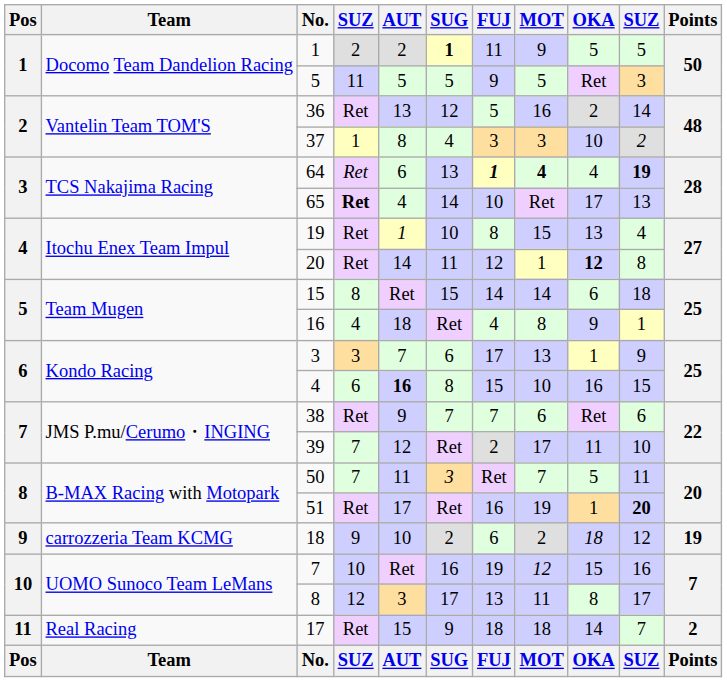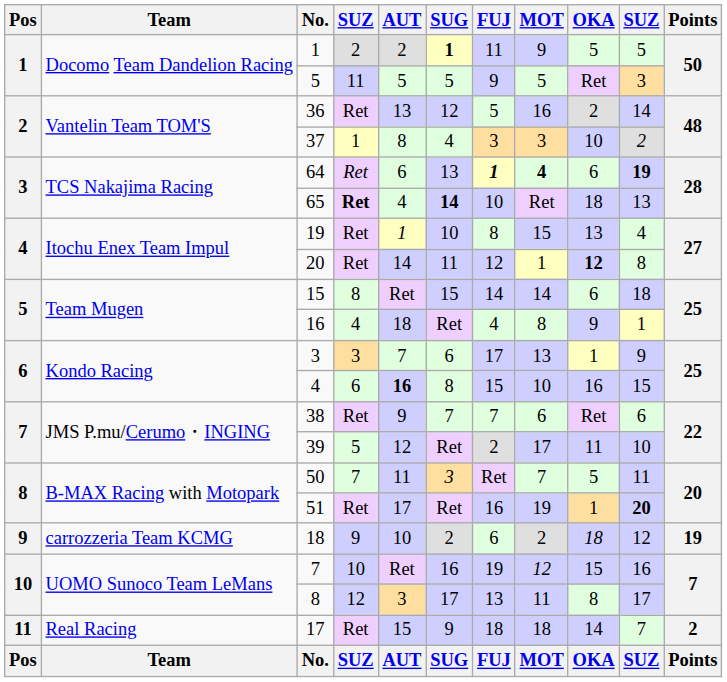64 | OKA: 4 -> 6
65 | SUG: normal -> bold
65 | OKA: 17 -> 18
39 | column 4: 7 -> 5
